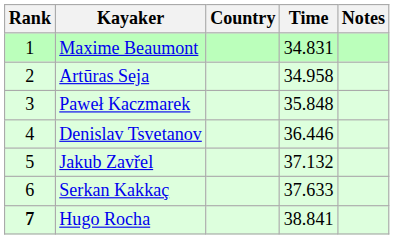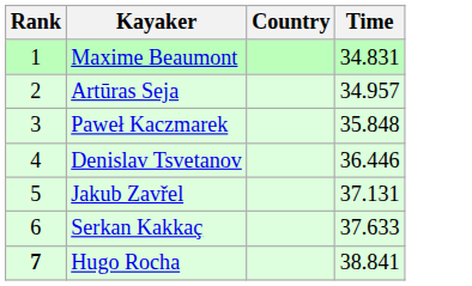- column: Notes
Artūras Seja | Time: 34.958 -> 34.957
Jakub Zavřel | Time: 37.132 -> 37.131
